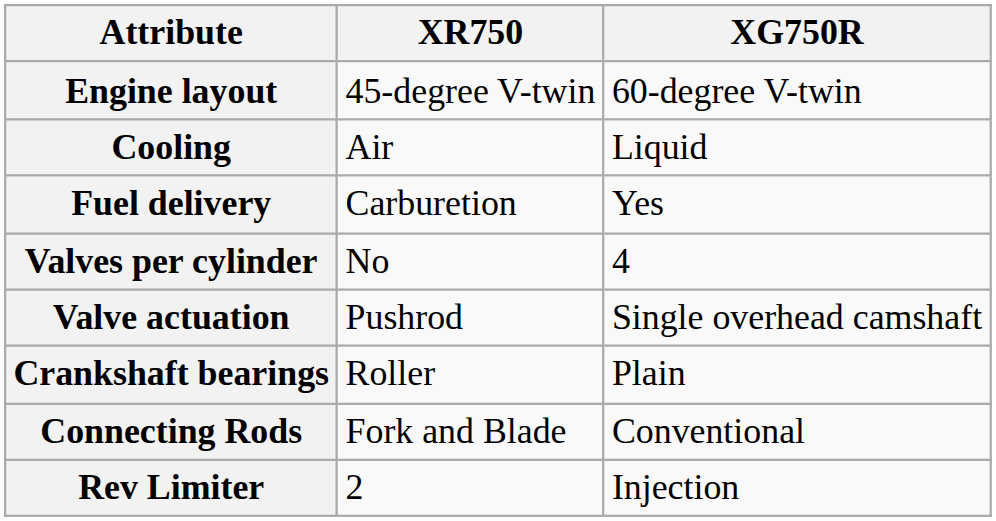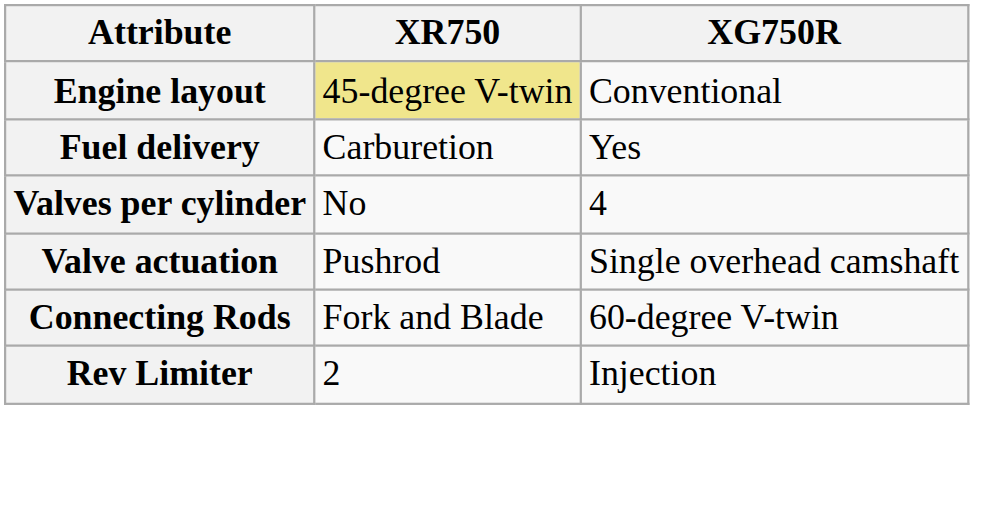Engine layout | XR750: no background -> khaki background
Engine layout | XG750R: 60-degree V-twin -> Conventional
- row: Cooling | Air | Liquid
- row: Crankshaft bearings | Roller | Plain
Connecting Rods | XG750R: Conventional -> 60-degree V-twin
